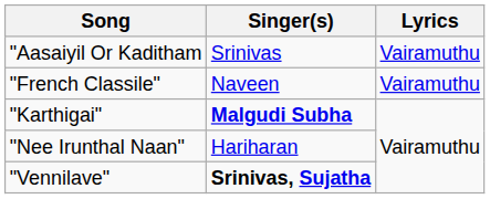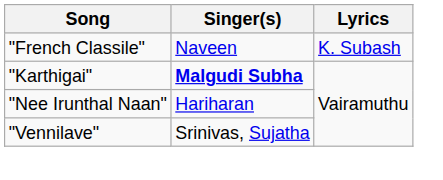- row: "Aasaiyil Or Kaditham | Srinivas | Vairamuthu
"French Classile" | Lyrics: Vairamuthu -> K. Subash
"Vennilave" | Singer(s): bold -> normal
